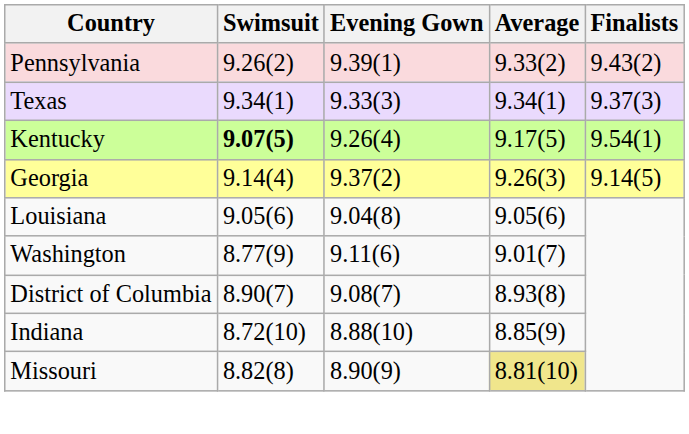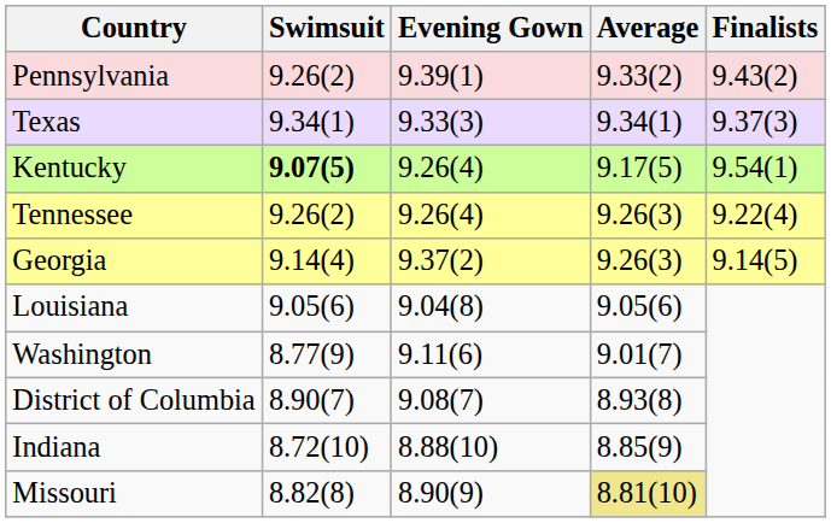+ row: Tennessee | 9.26(2) | 9.26(4) | 9.26(3) | 9.22(4)
